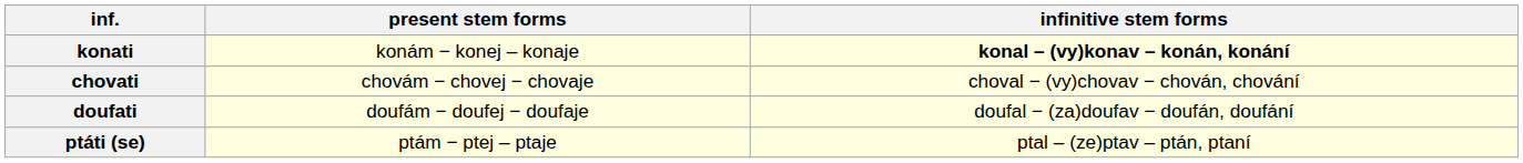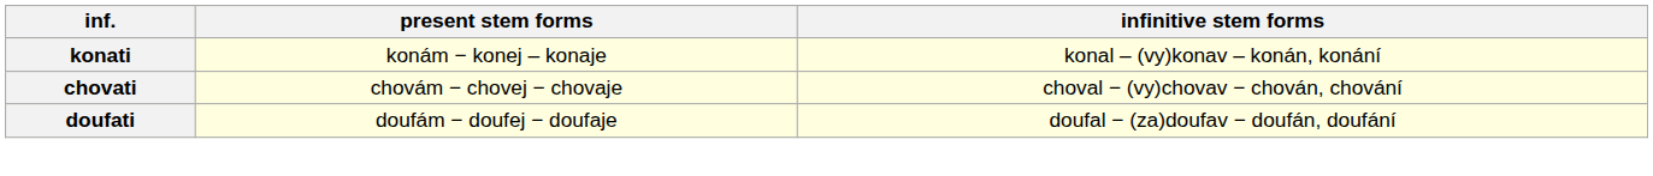konati | infinitive stem forms: bold -> normal
- row: ptáti (se) | ptám − ptej – ptaje | ptal – (ze)ptav – ptán, ptaní
